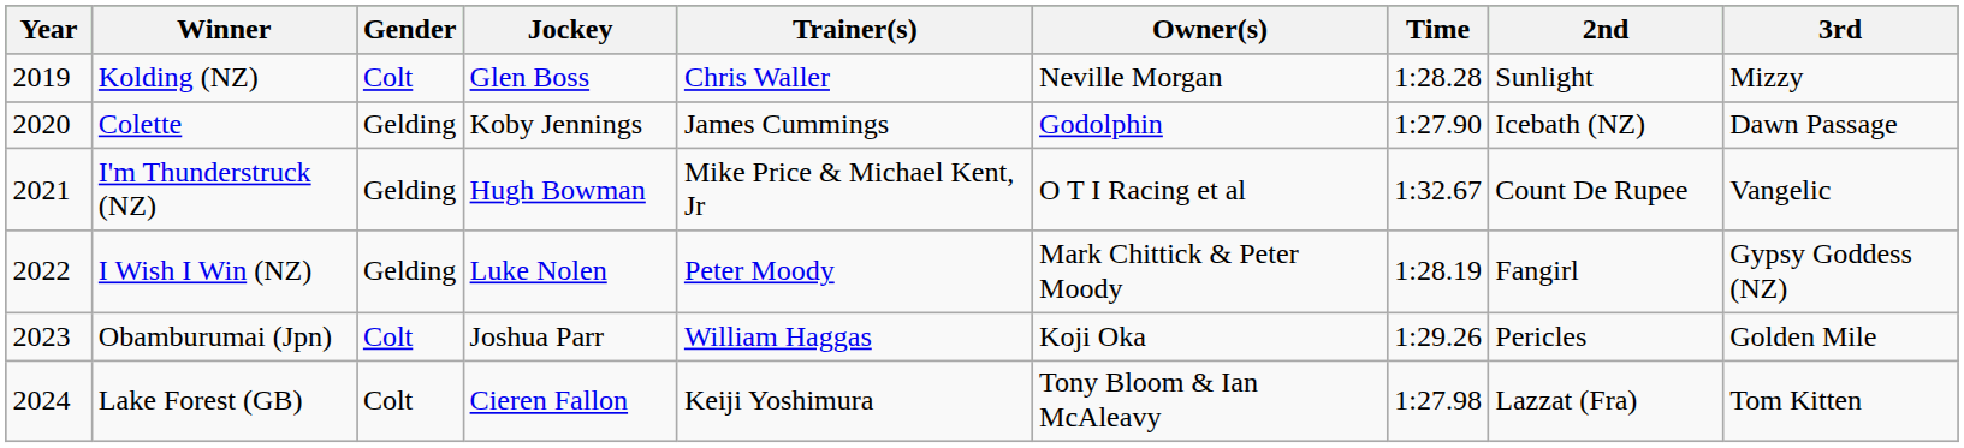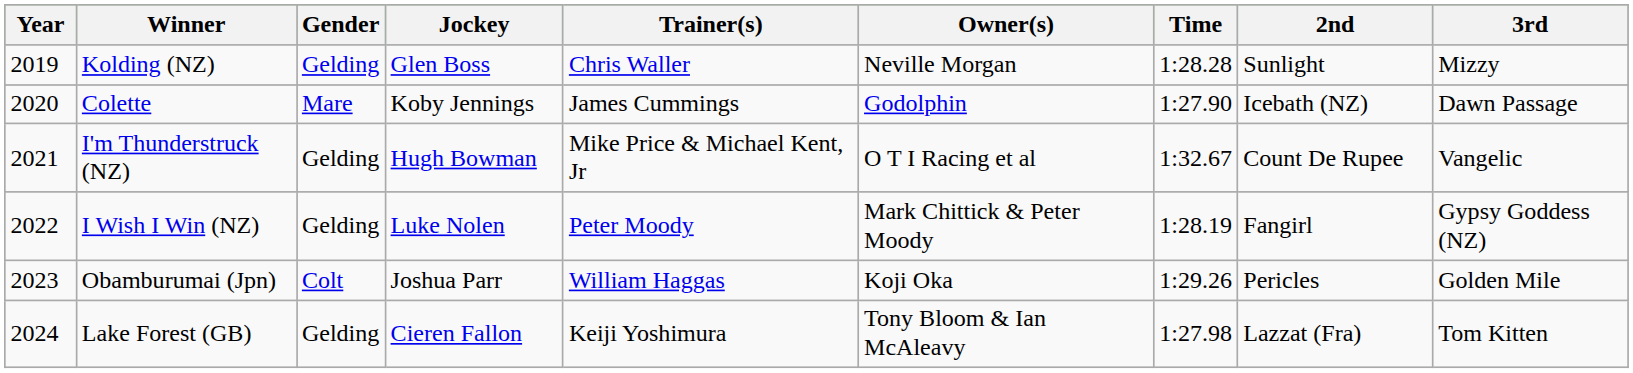Kolding (NZ) | Gender: Colt -> Gelding
Colette | Gender: Gelding -> Mare
Lake Forest (GB) | Gender: Colt -> Gelding
